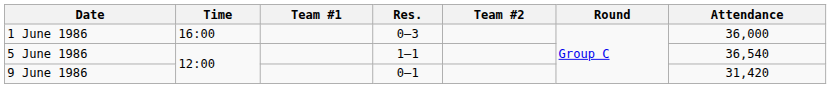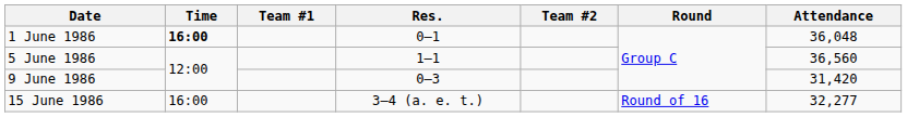1 June 1986 | Time: normal -> bold
1 June 1986 | Res.: 0–3 -> 0–1
1 June 1986 | Attendance: 36,000 -> 36,048
5 June 1986 | Attendance: 36,540 -> 36,560
9 June 1986 | Res.: 0–1 -> 0–3
+ row: 15 June 1986 | 16:00 | 3–4 (a. e. t.) | Round of 16 | 32,277
